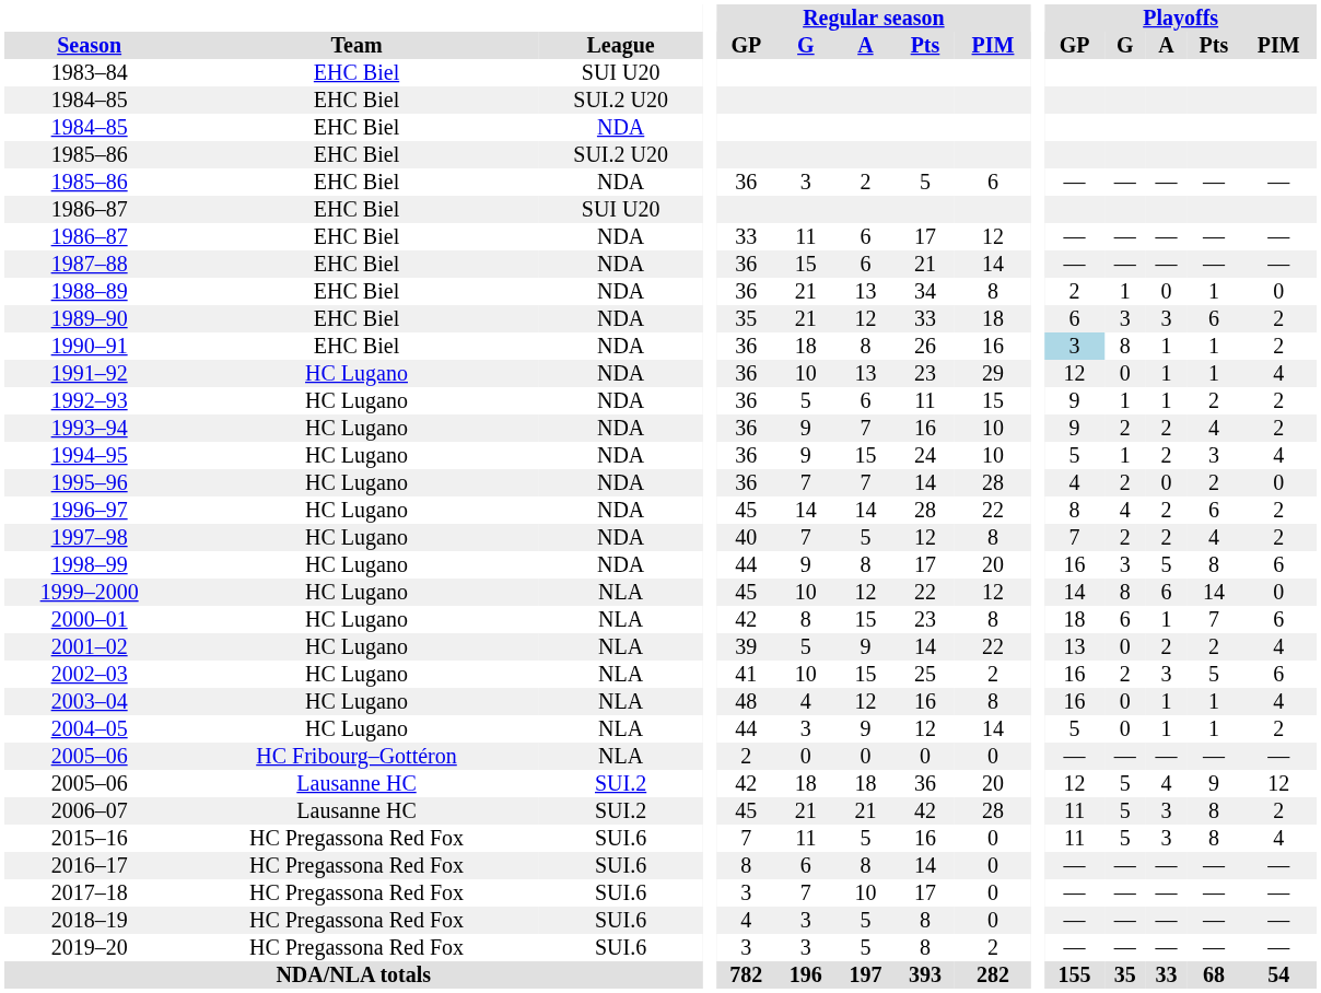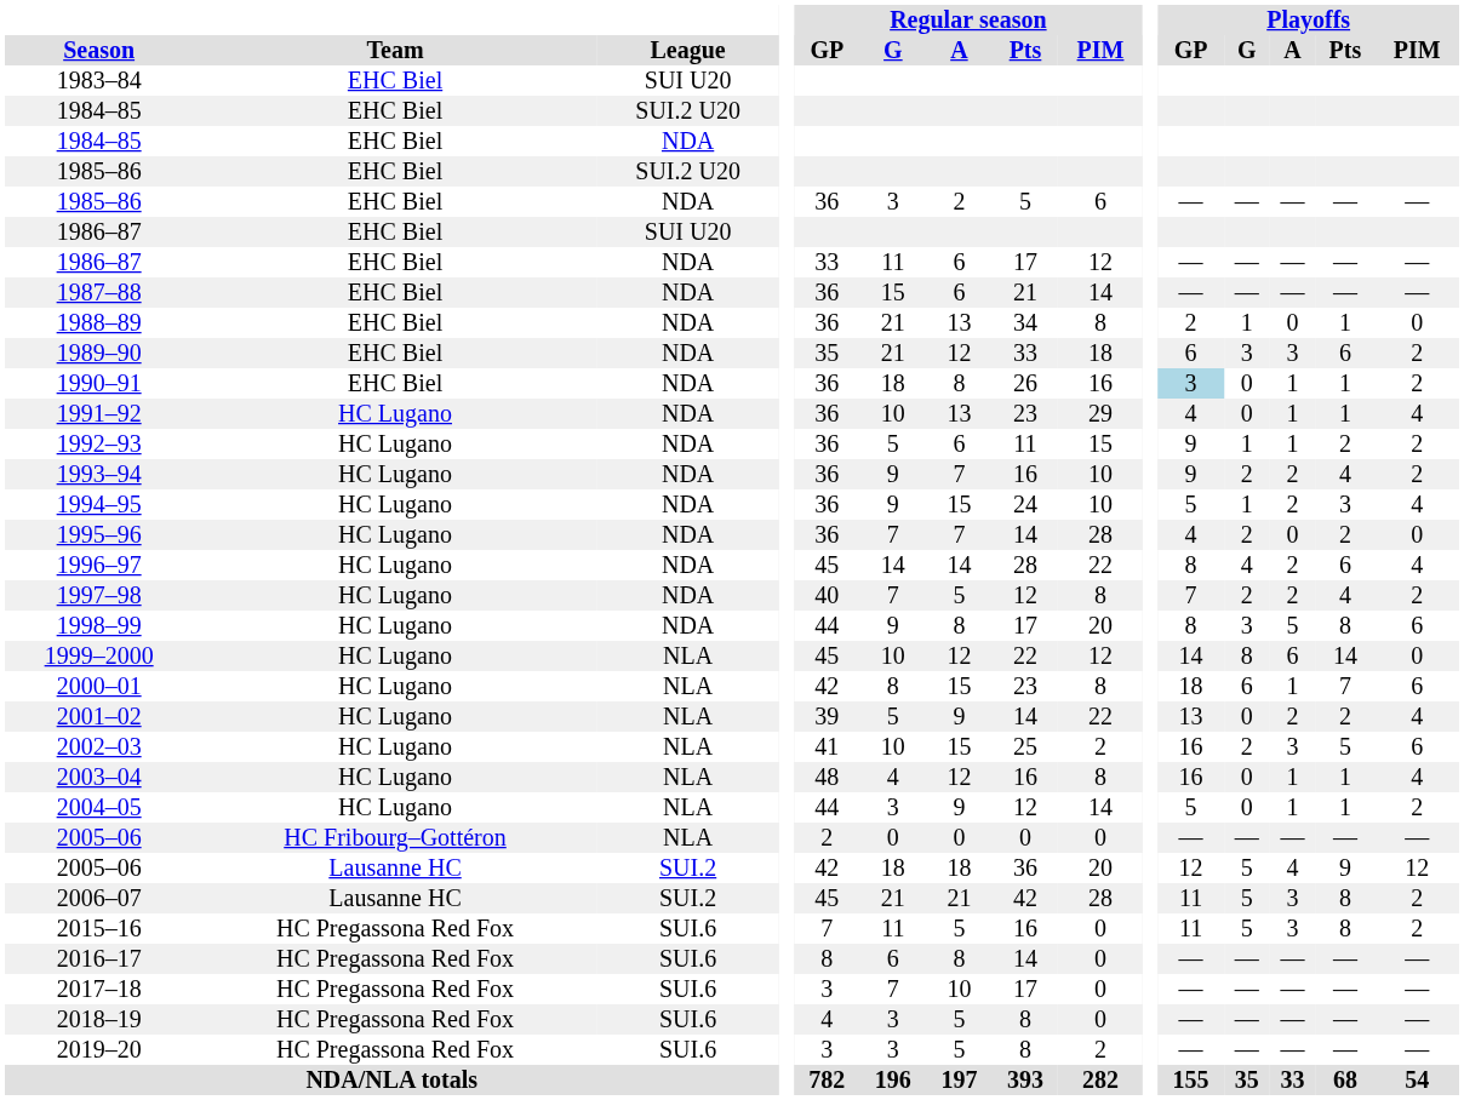1990–91 | Playoffs / G: 8 -> 0
1991–92 | Playoffs / GP: 12 -> 4
1996–97 | Playoffs / PIM: 2 -> 4
1998–99 | Playoffs / GP: 16 -> 8
2015–16 | Playoffs / PIM: 4 -> 2
